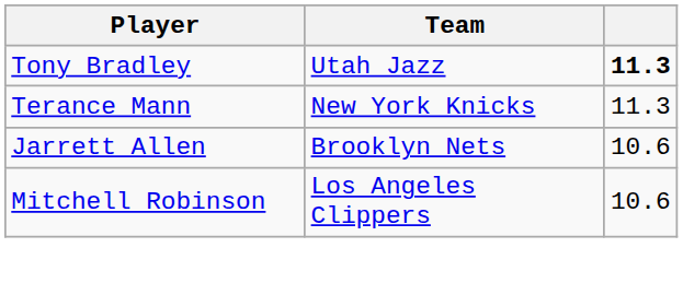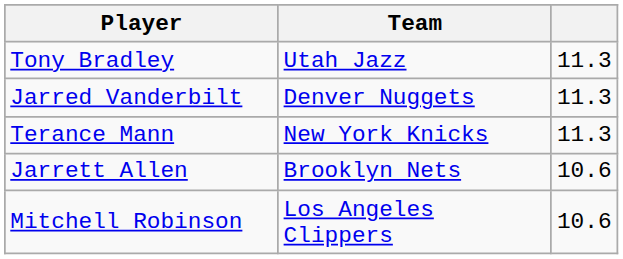Tony Bradley | column 3: bold -> normal
+ row: Jarred Vanderbilt | Denver Nuggets | 11.3
